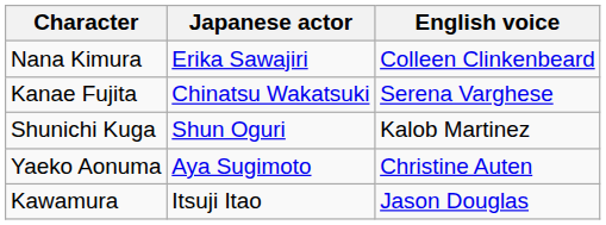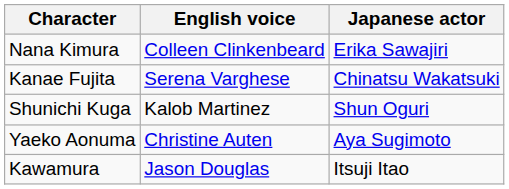columns swapped: Japanese actor <-> English voice
